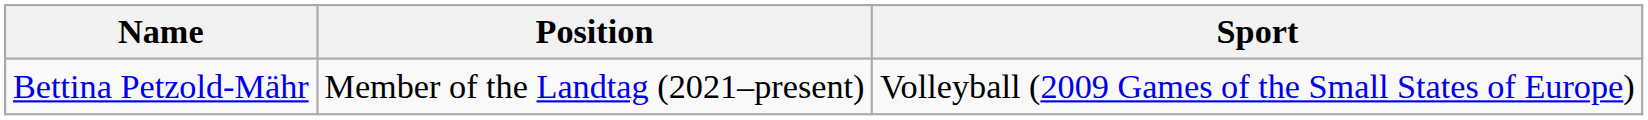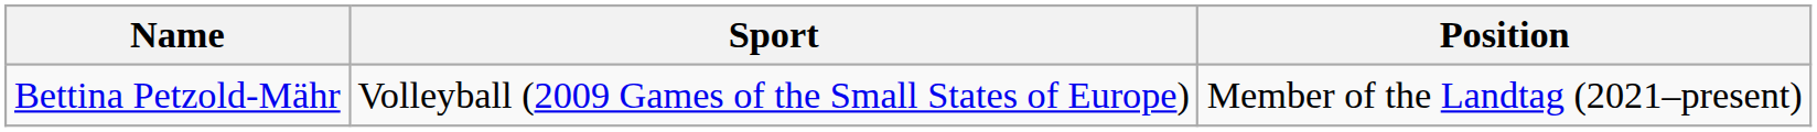columns swapped: Sport <-> Position
